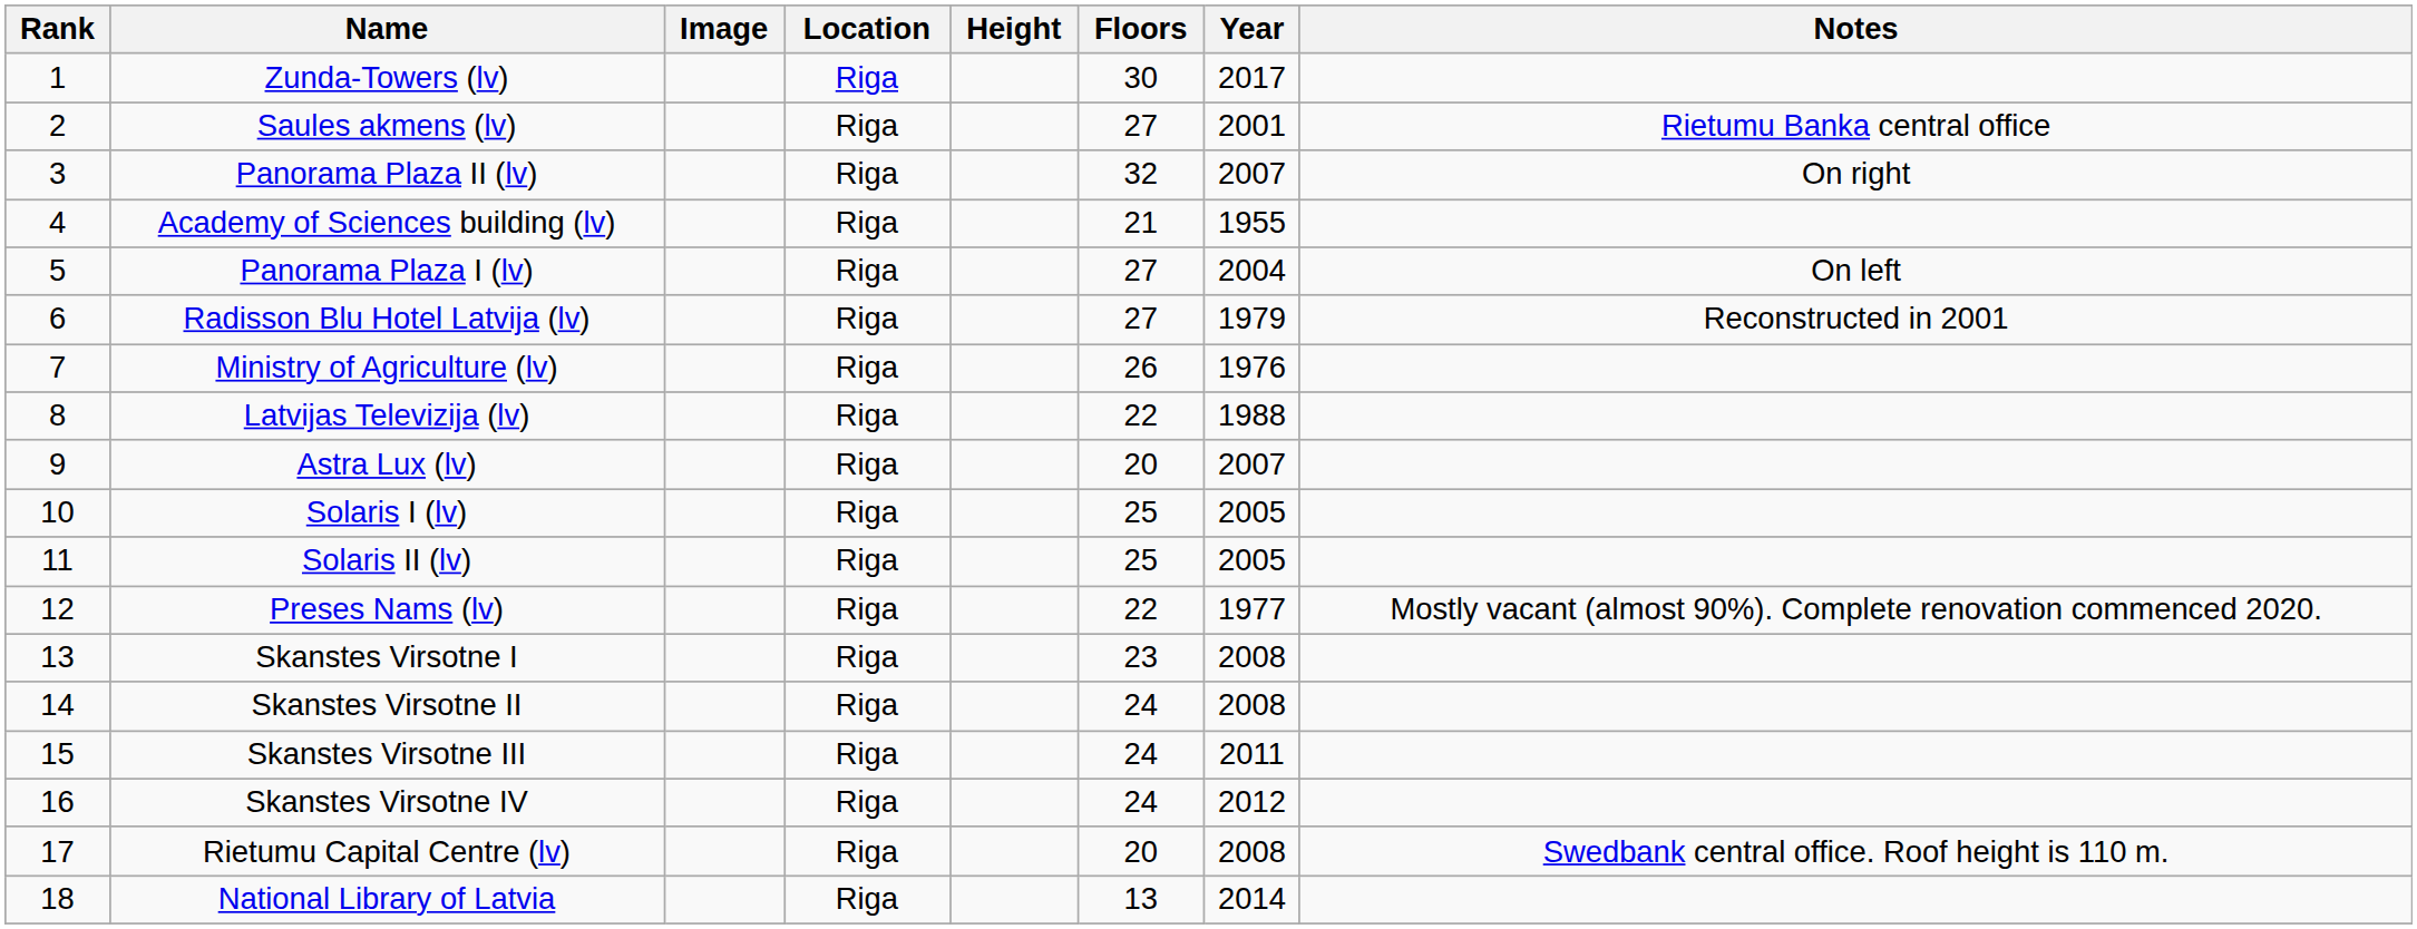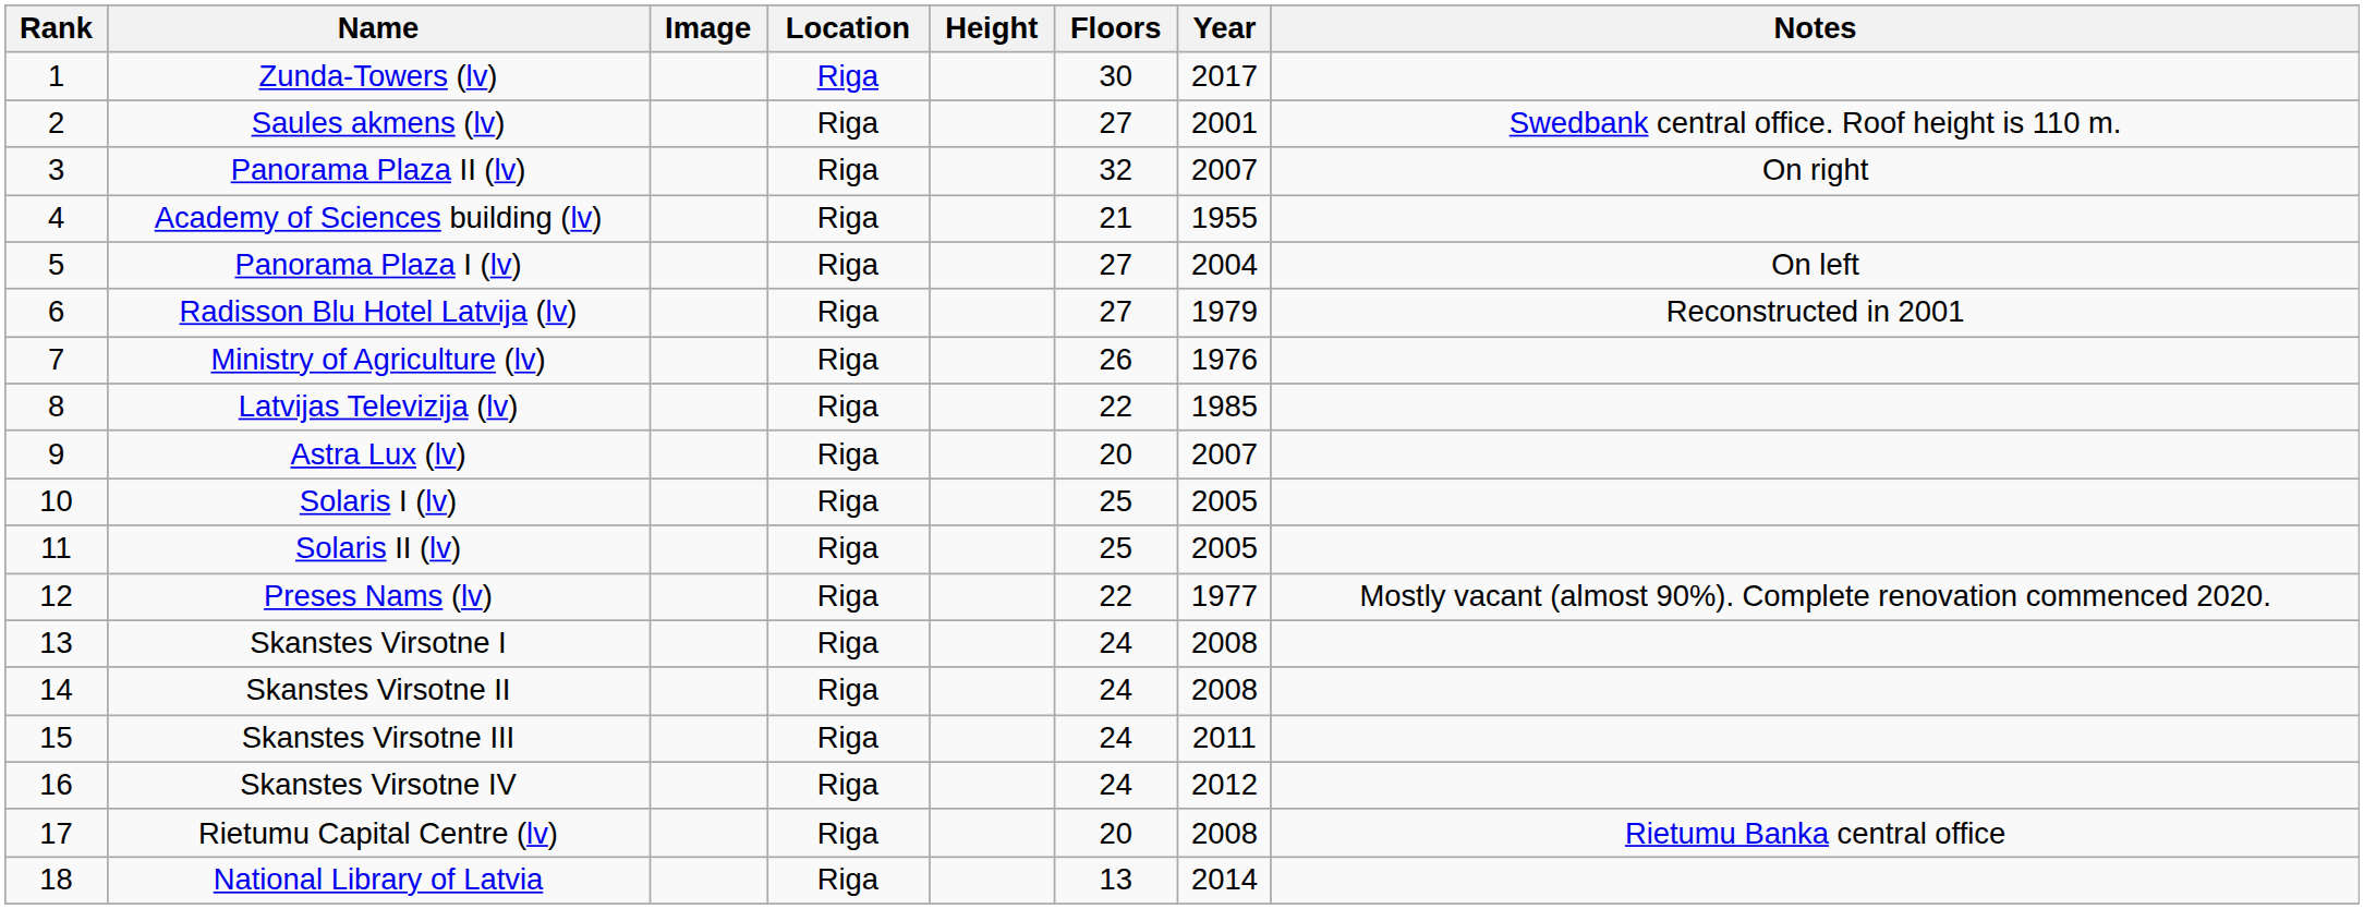Saules akmens (lv) | Notes: Rietumu Banka central office -> Swedbank central office. Roof height is 110 m.
Latvijas Televizija (lv) | Year: 1988 -> 1985
Skanstes Virsotne I | Floors: 23 -> 24
Rietumu Capital Centre (lv) | Notes: Swedbank central office. Roof height is 110 m. -> Rietumu Banka central office
